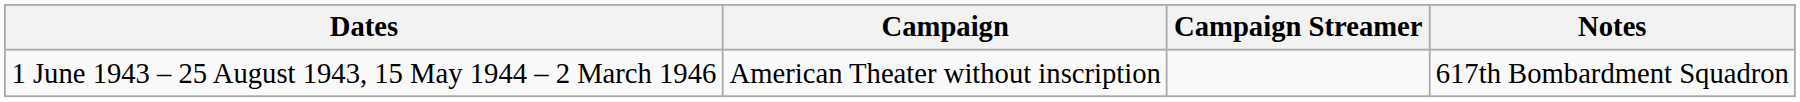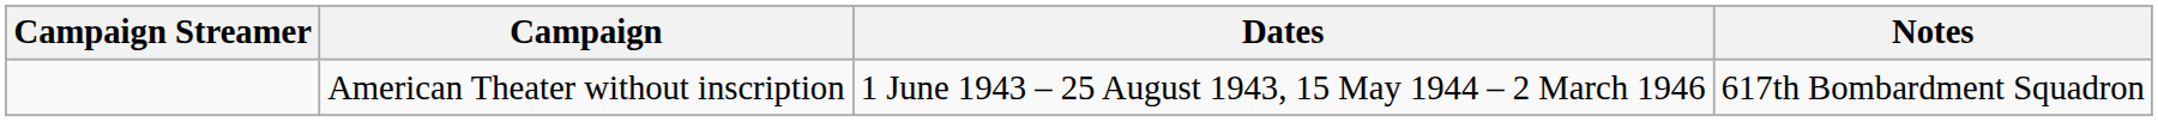columns swapped: Campaign Streamer <-> Dates
